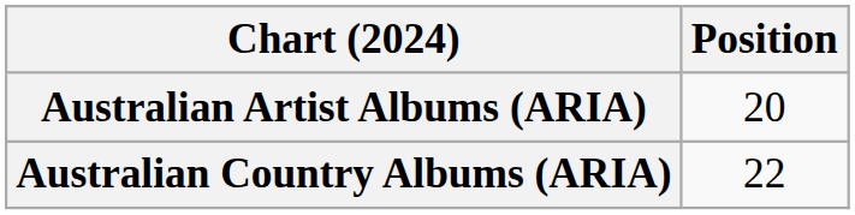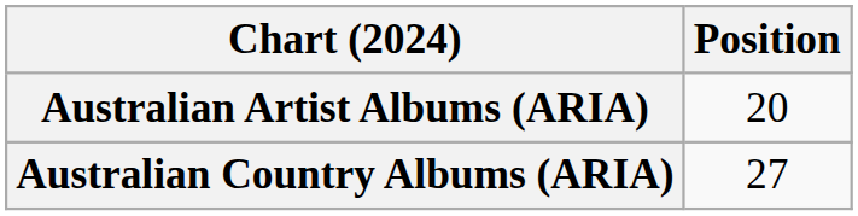Australian Country Albums (ARIA) | Position: 22 -> 27
